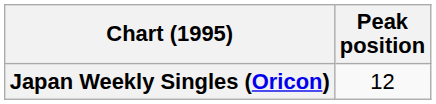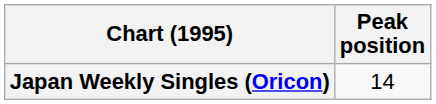Japan Weekly Singles (Oricon) | Peak position: 12 -> 14
